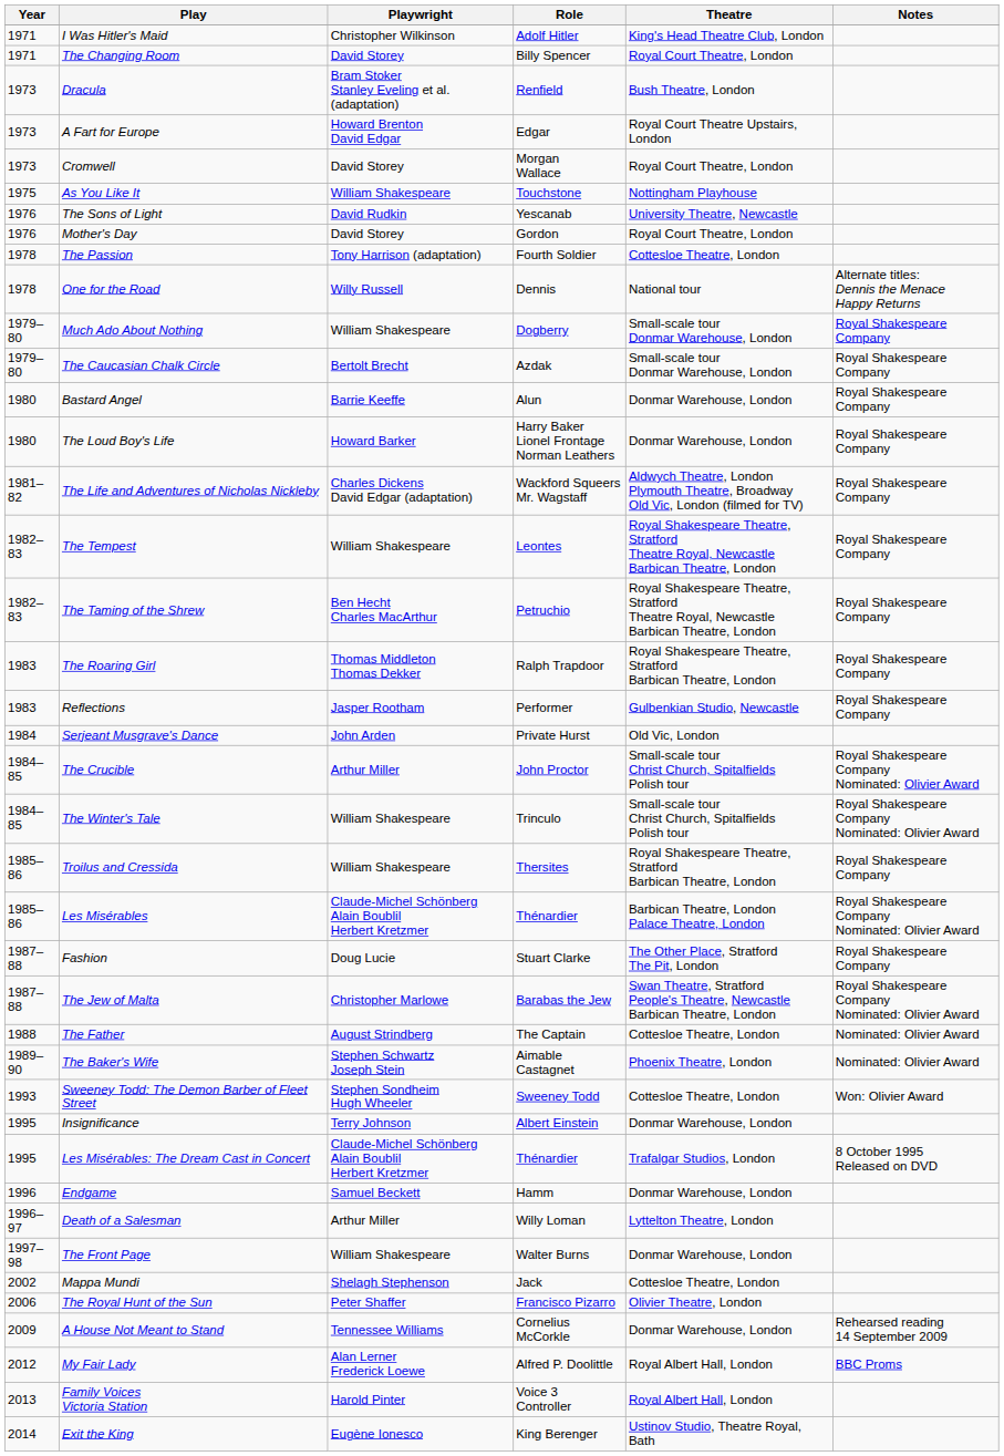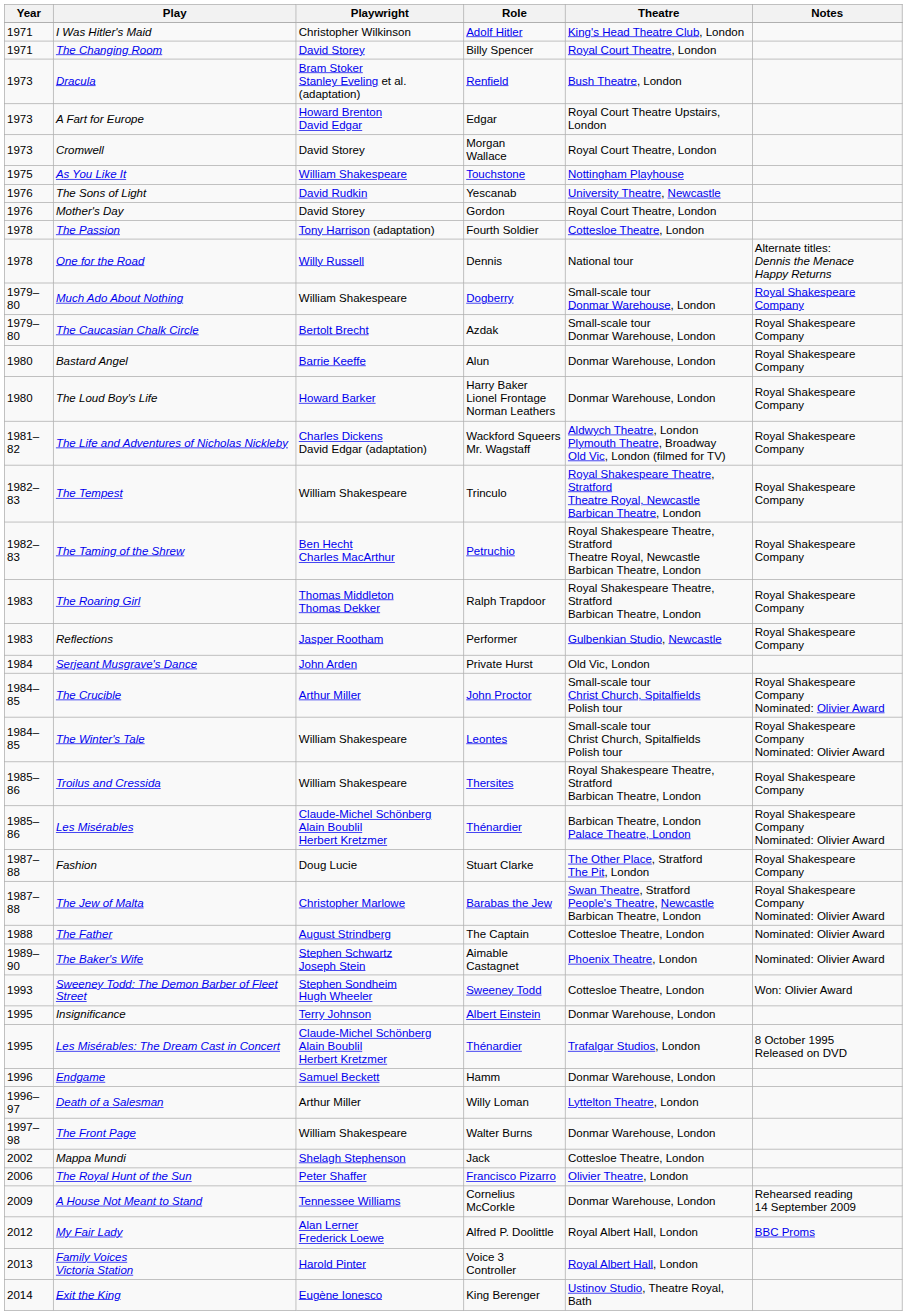The Tempest | Role: Leontes -> Trinculo
The Winter's Tale | Role: Trinculo -> Leontes
